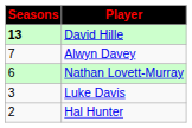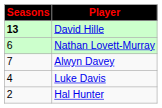rows swapped: Nathan Lovett-Murray <-> Alwyn Davey
Luke Davis | Seasons: 3 -> 4
